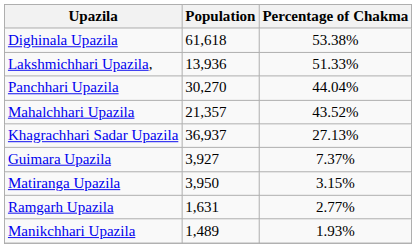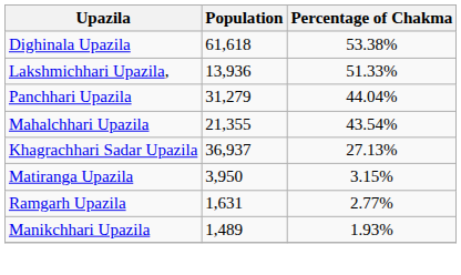Panchhari Upazila | Population: 30,270 -> 31,279
Mahalchhari Upazila | Population: 21,357 -> 21,355
Mahalchhari Upazila | Percentage of Chakma: 43.52% -> 43.54%
- row: Guimara Upazila | 3,927 | 7.37%
